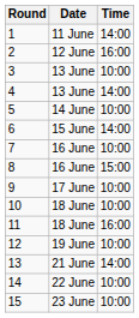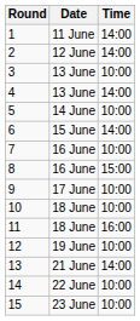2 | Time: 16:00 -> 14:00
